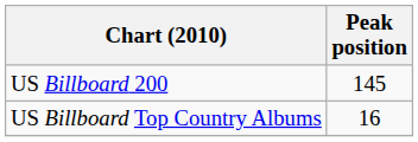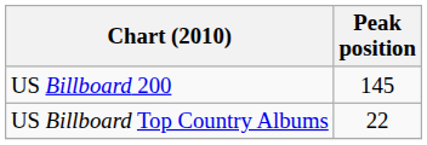US Billboard Top Country Albums | Peak position: 16 -> 22
